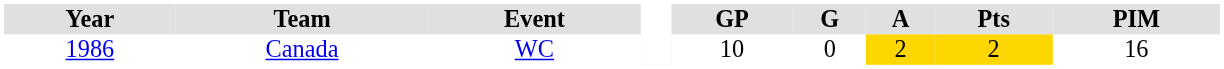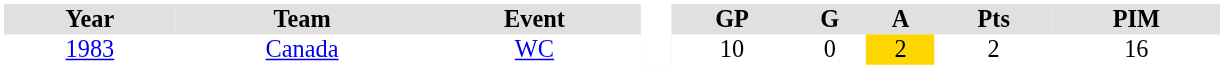Canada | Year: 1986 -> 1983
Canada | Pts: gold background -> no background
